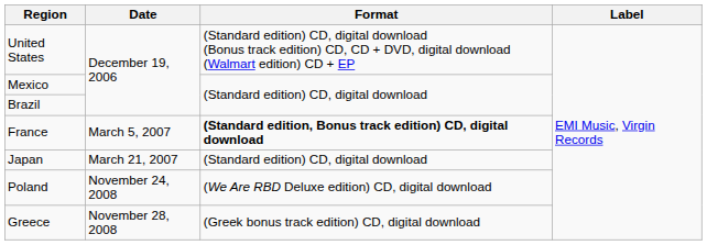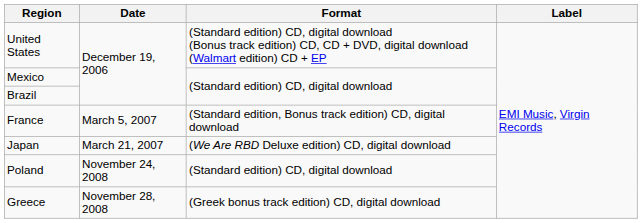France | Format: bold -> normal
Japan | Format: (Standard edition) CD, digital download -> (We Are RBD Deluxe edition) CD, digital download
Poland | Format: (We Are RBD Deluxe edition) CD, digital download -> (Standard edition) CD, digital download
